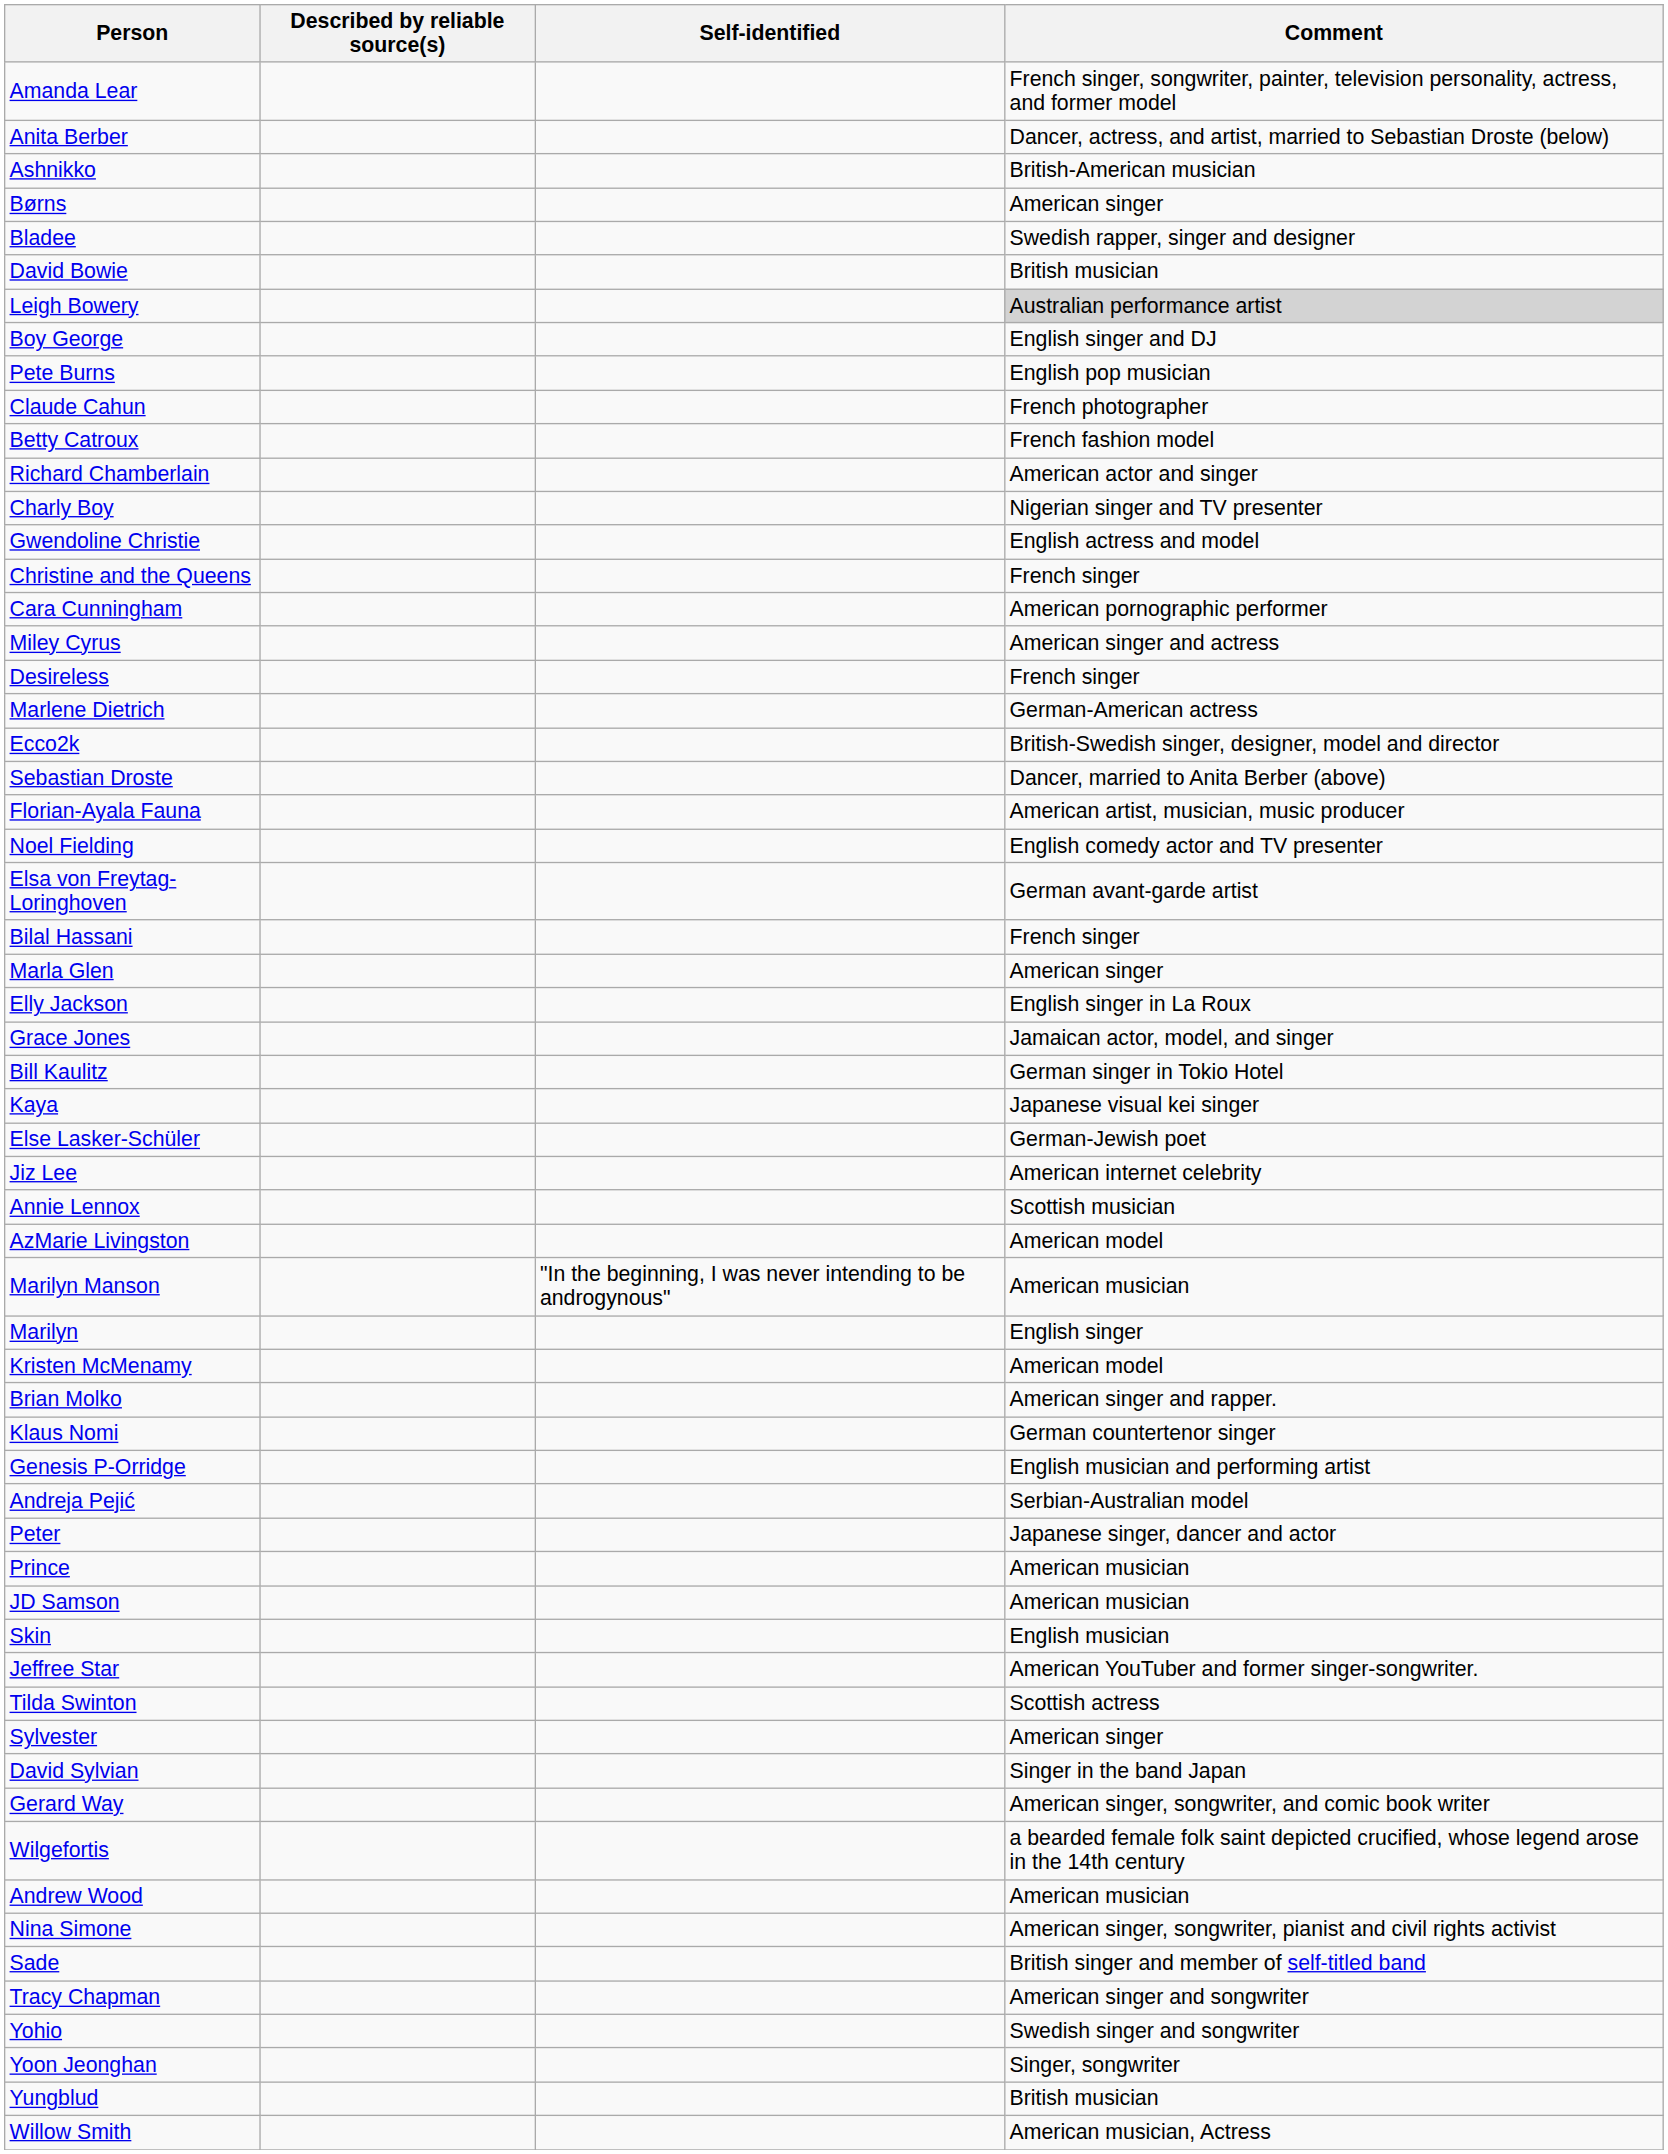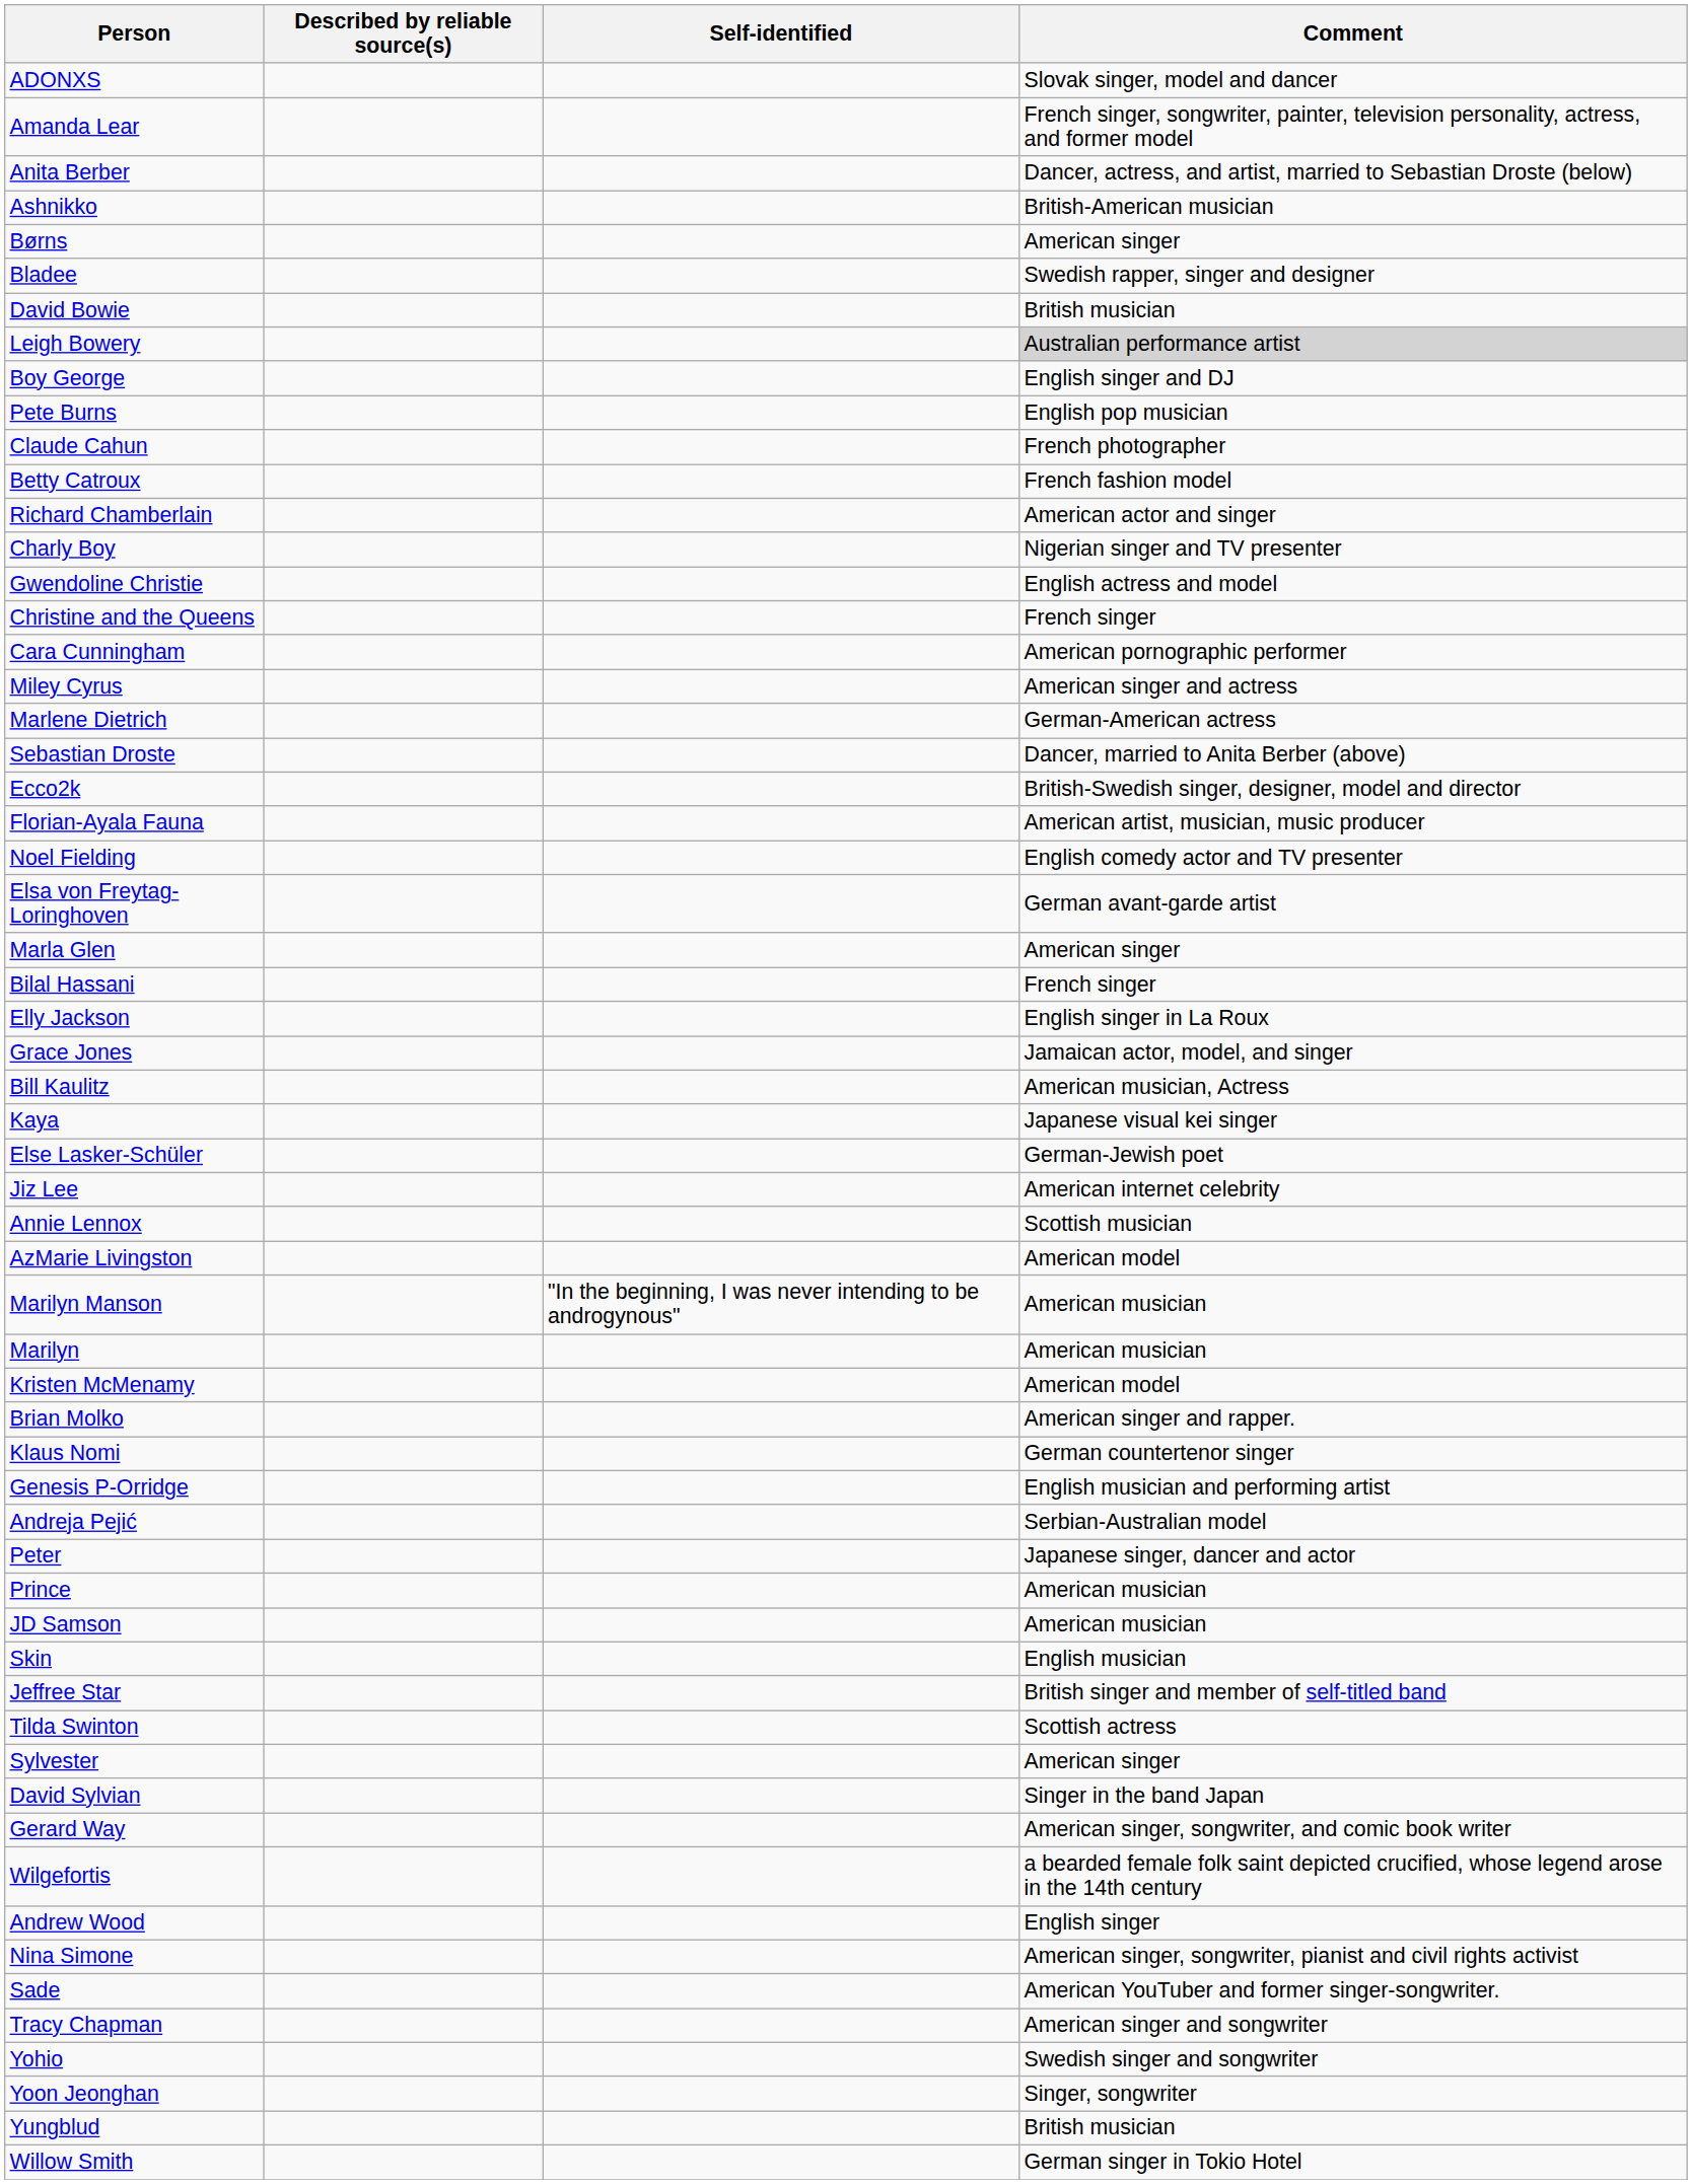+ row: ADONXS | Slovak singer, model and dancer
- row: Desireless | French singer
rows swapped: Sebastian Droste <-> Ecco2k
rows swapped: Marla Glen <-> Bilal Hassani
Bill Kaulitz | Comment: German singer in Tokio Hotel -> American musician, Actress
Marilyn | Comment: English singer -> American musician
Jeffree Star | Comment: American YouTuber and former singer-songwriter. -> British singer and member of self-titled band
Andrew Wood | Comment: American musician -> English singer
Sade | Comment: British singer and member of self-titled band -> American YouTuber and former singer-songwriter.
Willow Smith | Comment: American musician, Actress -> German singer in Tokio Hotel
